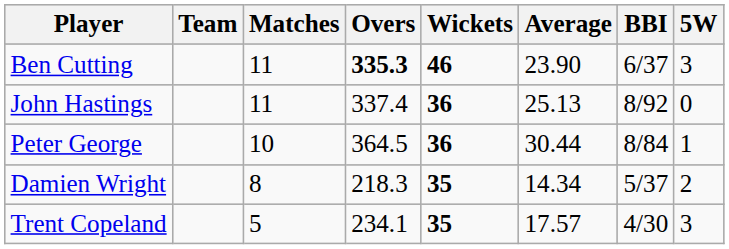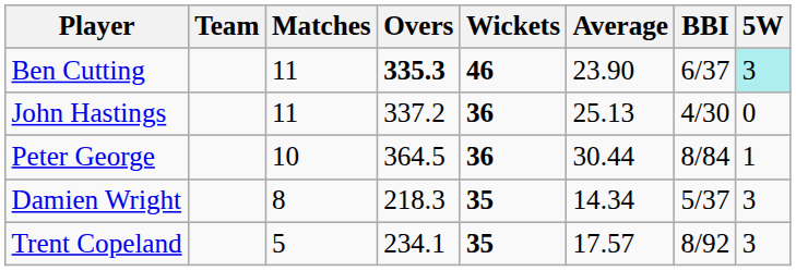Ben Cutting | 5W: no background -> paleturquoise background
John Hastings | Overs: 337.4 -> 337.2
John Hastings | BBI: 8/92 -> 4/30
Damien Wright | 5W: 2 -> 3
Trent Copeland | BBI: 4/30 -> 8/92
